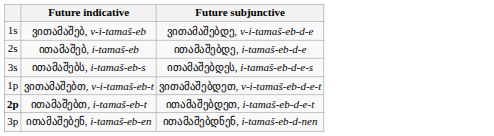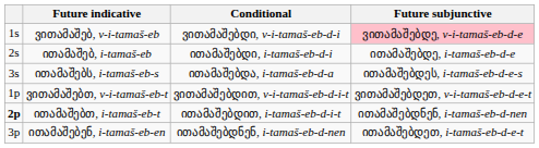+ column: Conditional | ვითამაშებდი, v-i-tamaš-eb-d-i | ითამაშებდი, i-tamaš-eb-d-i | ითამაშებდა, i-tamaš-eb-d-a | ვითამაშებდით, v-i-tamaš-eb-d-i-t | ითამაშებდით, i-tamaš-eb-d-i-t | ითამაშებდნენ, i-tamaš-eb-d-nen
ვითამაშებ, v-i-tamaš-eb | Future subjunctive: no background -> pink background
ითამაშებთ, i-tamaš-eb-t | Future subjunctive: ითამაშებდეთ, i-tamaš-eb-d-e-t -> ითამაშებდნენ, i-tamaš-eb-d-nen
ითამაშებენ, i-tamaš-eb-en | Future subjunctive: ითამაშებდნენ, i-tamaš-eb-d-nen -> ითამაშებდეთ, i-tamaš-eb-d-e-t
